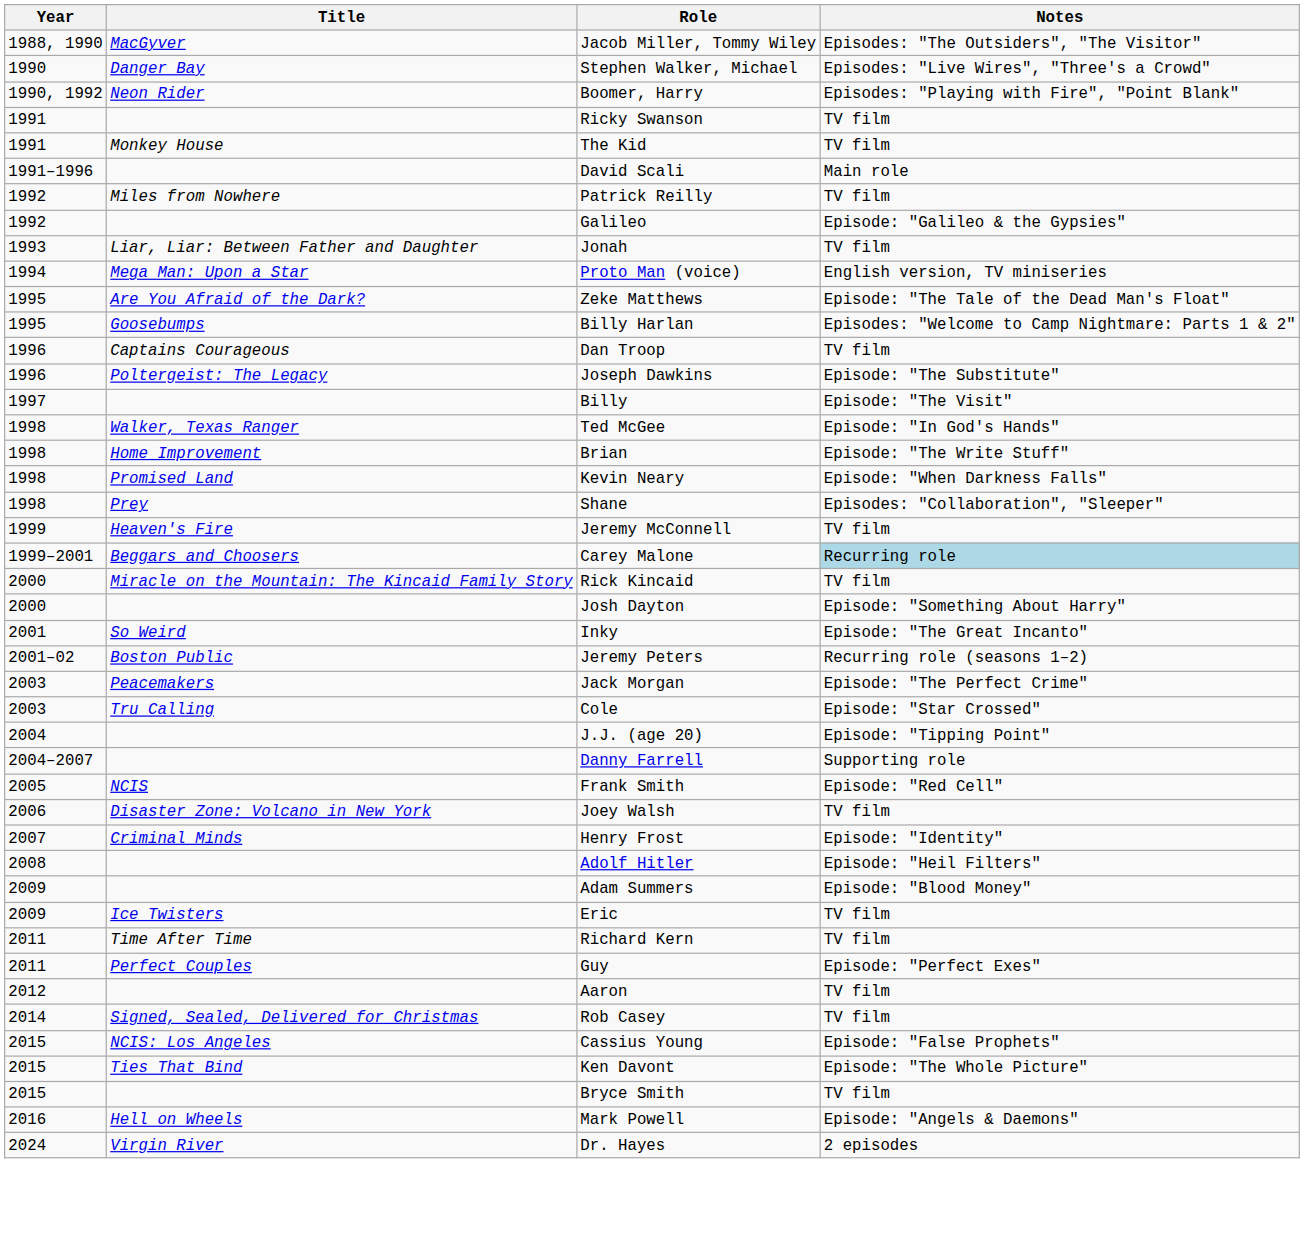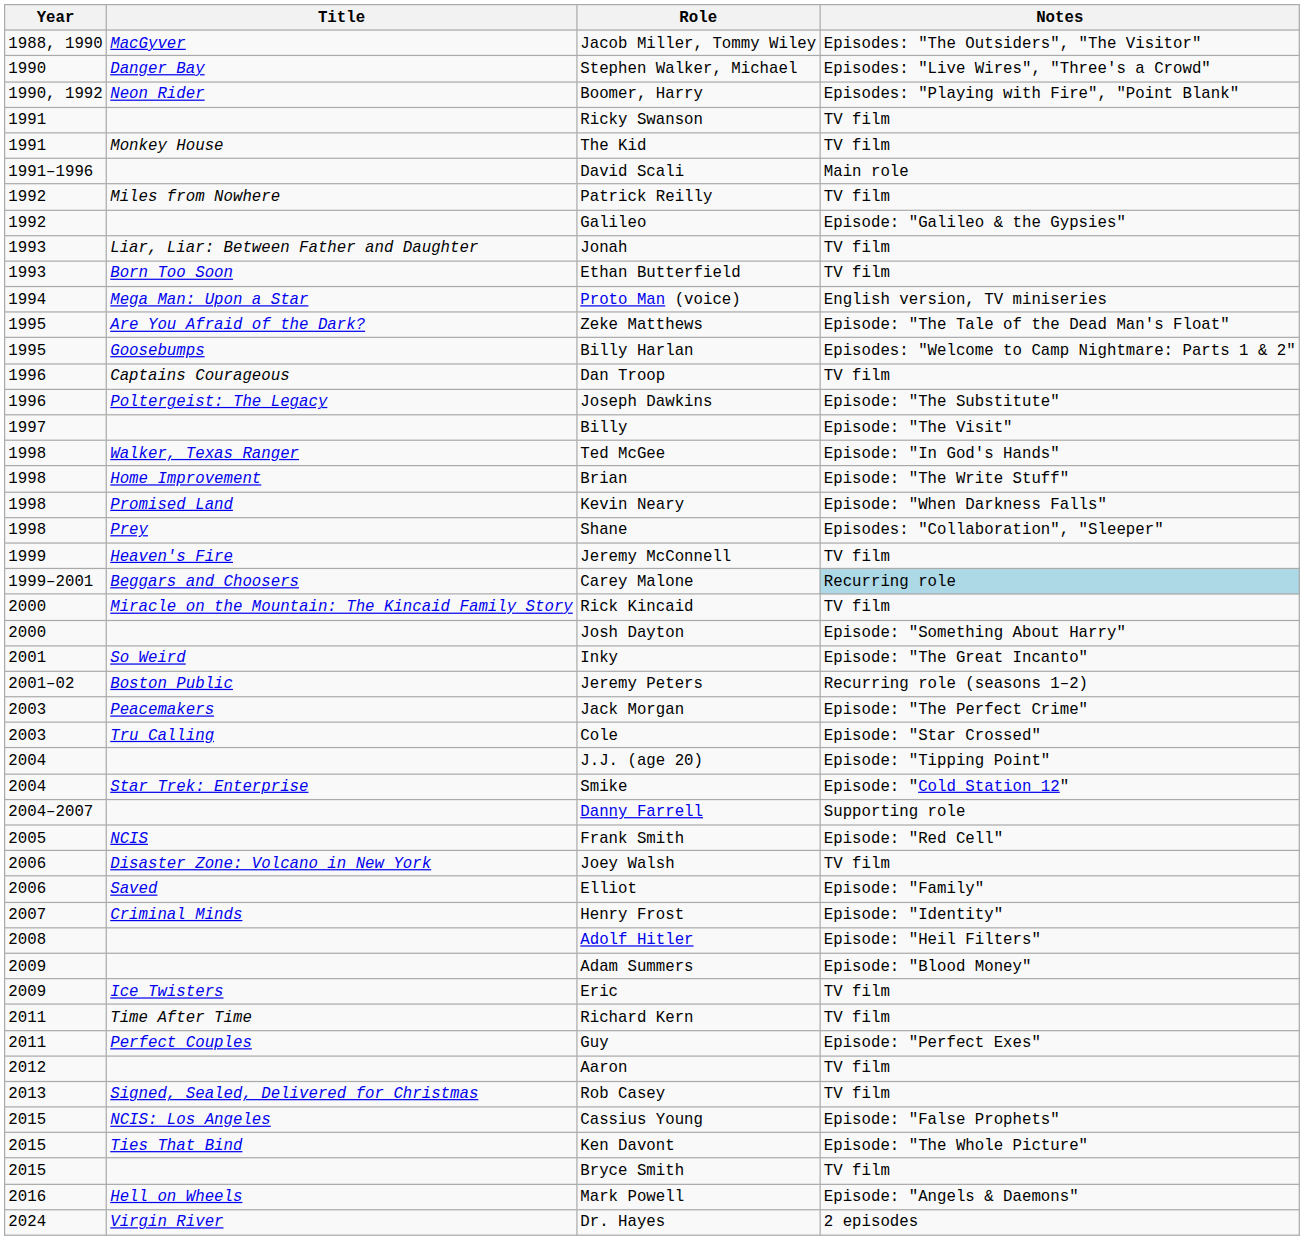+ row: 1993 | Born Too Soon | Ethan Butterfield | TV film
+ row: 2004 | Star Trek: Enterprise | Smike | Episode: "Cold Station 12"
+ row: 2006 | Saved | Elliot | Episode: "Family"
Rob Casey | Year: 2014 -> 2013
